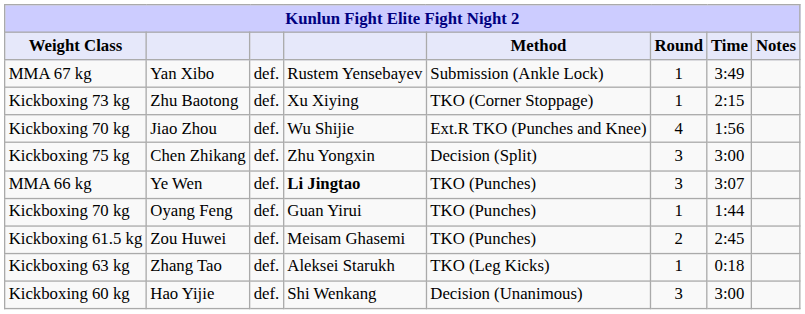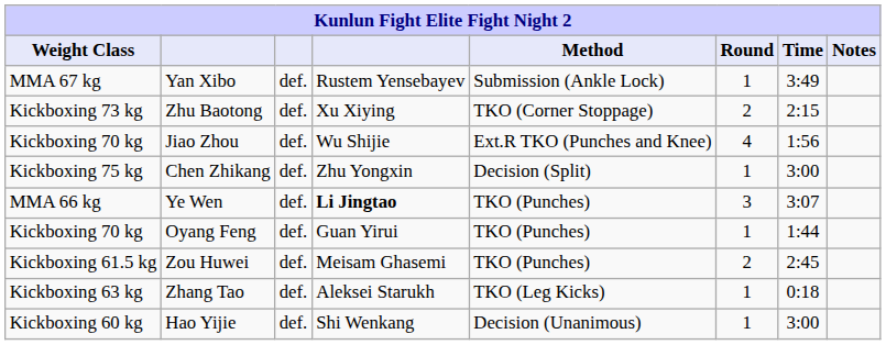Zhu Baotong | Round: 1 -> 2
Chen Zhikang | Round: 3 -> 1
Hao Yijie | Round: 3 -> 1
